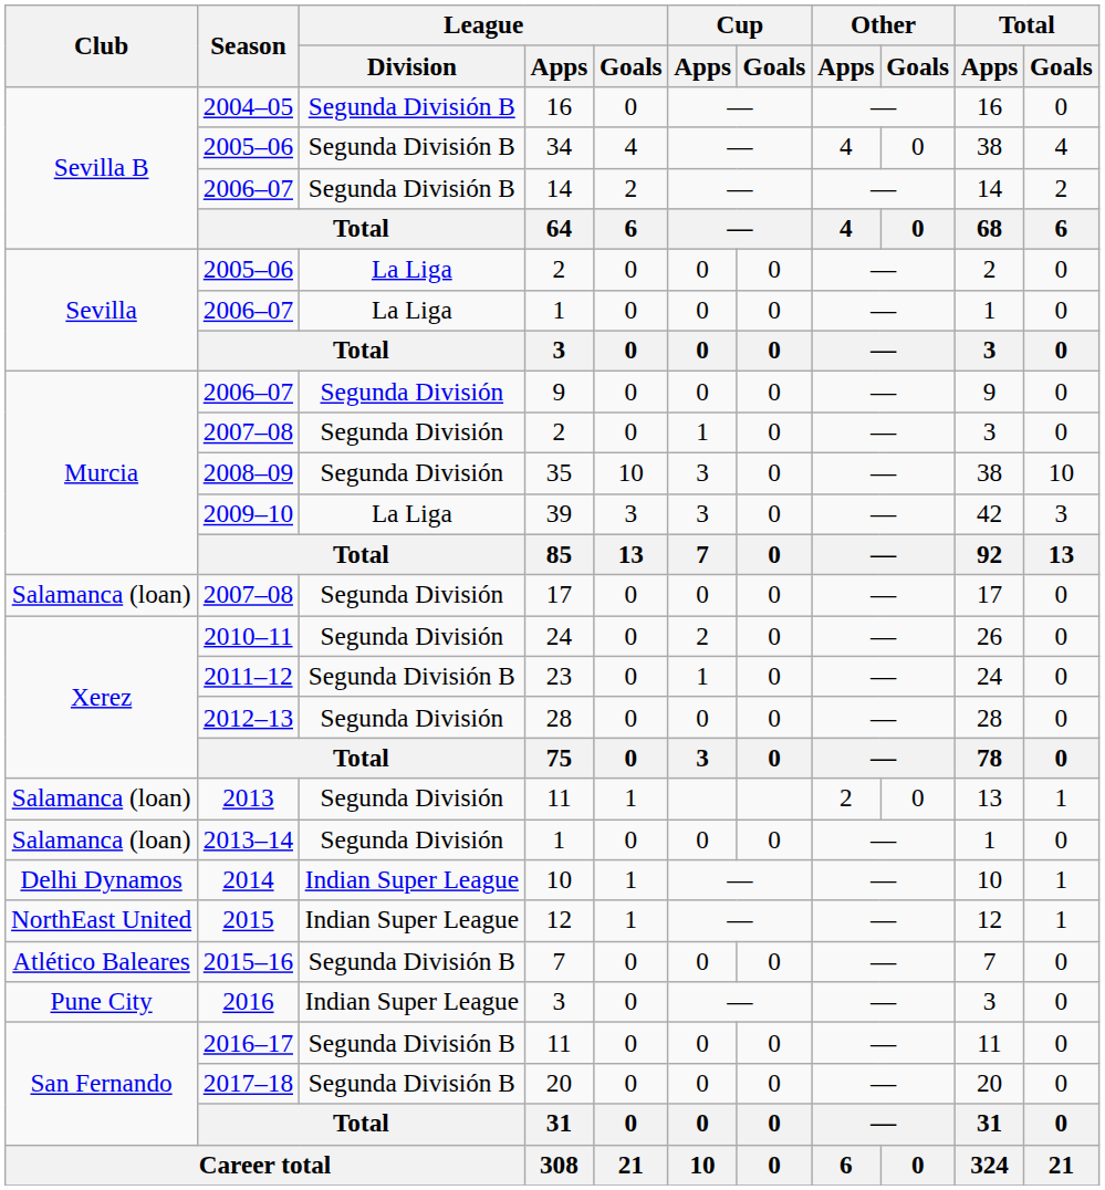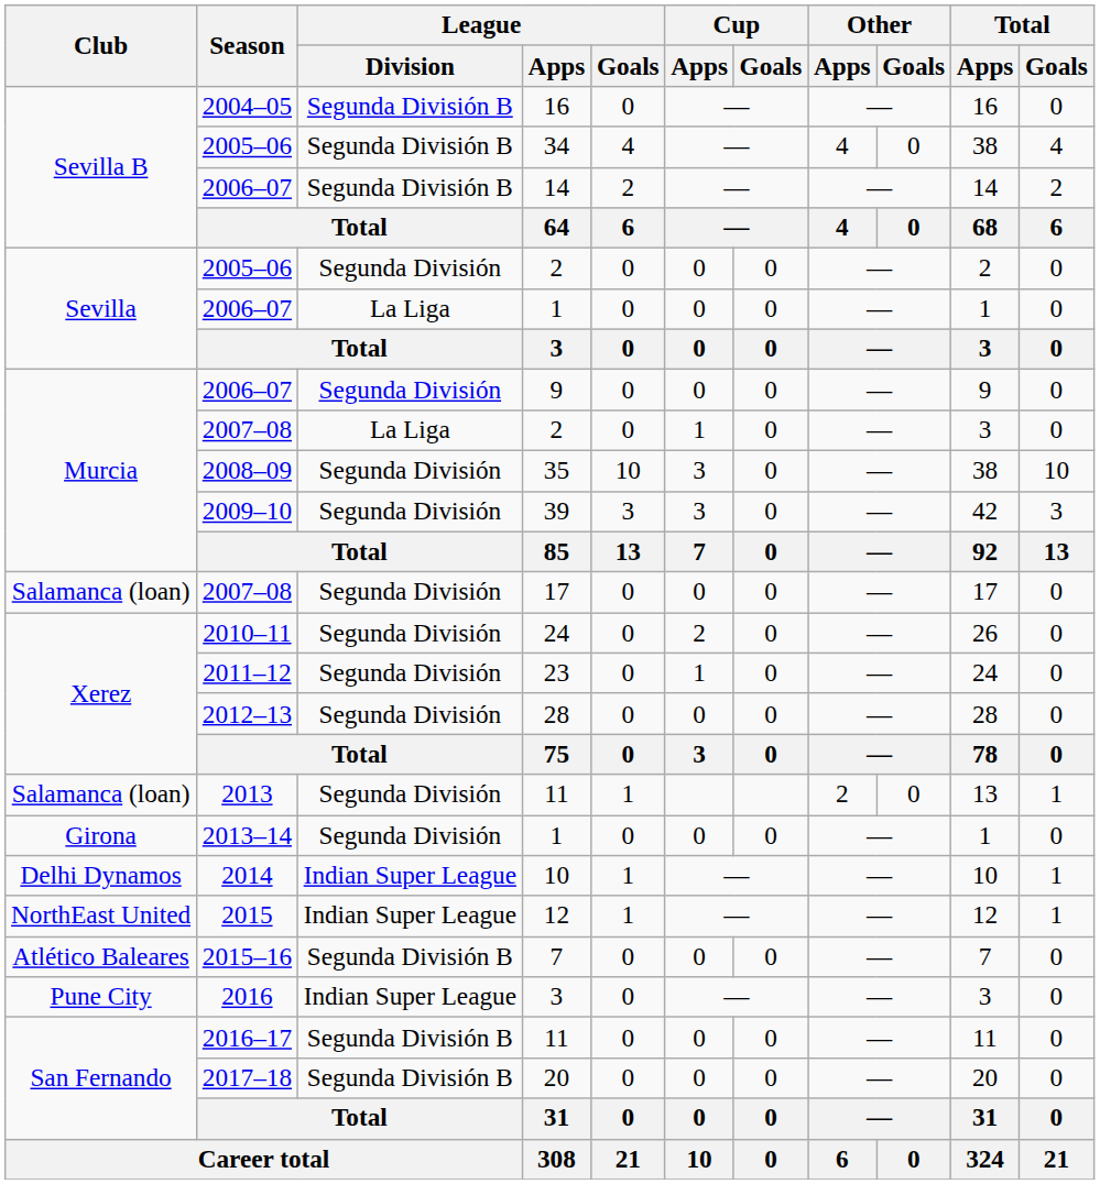2005–06 / 2 | League / Division: La Liga -> Segunda División
2007–08 / 2 | League / Division: Segunda División -> La Liga
39 | League / Division: La Liga -> Segunda División
23 | League / Division: Segunda División B -> Segunda División
2013–14 / 1 | Club: Salamanca (loan) -> Girona
